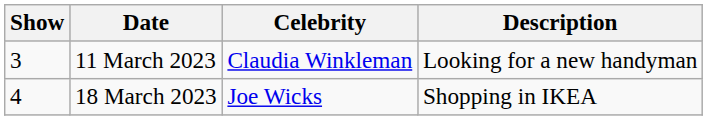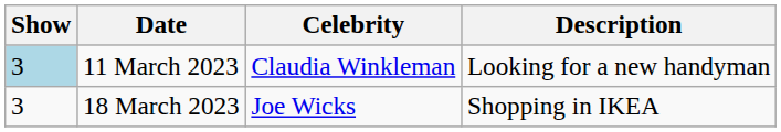11 March 2023 | Show: no background -> lightblue background
18 March 2023 | Show: 4 -> 3
